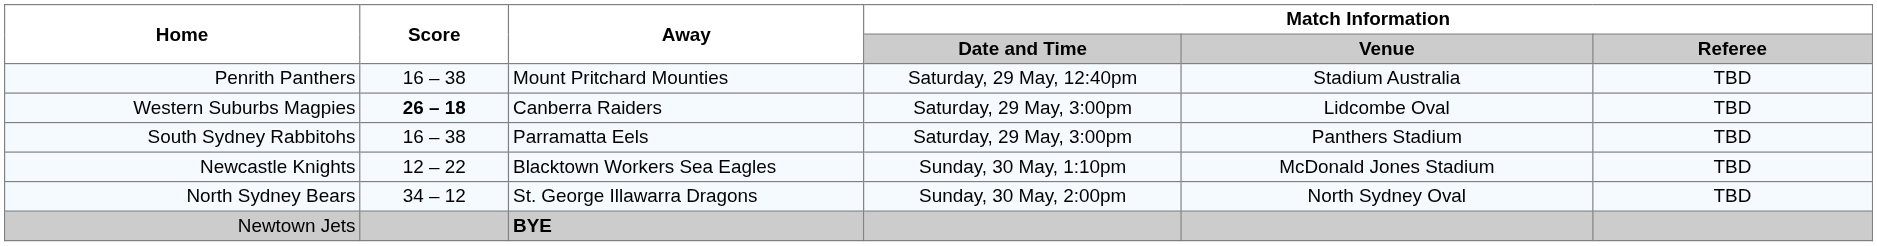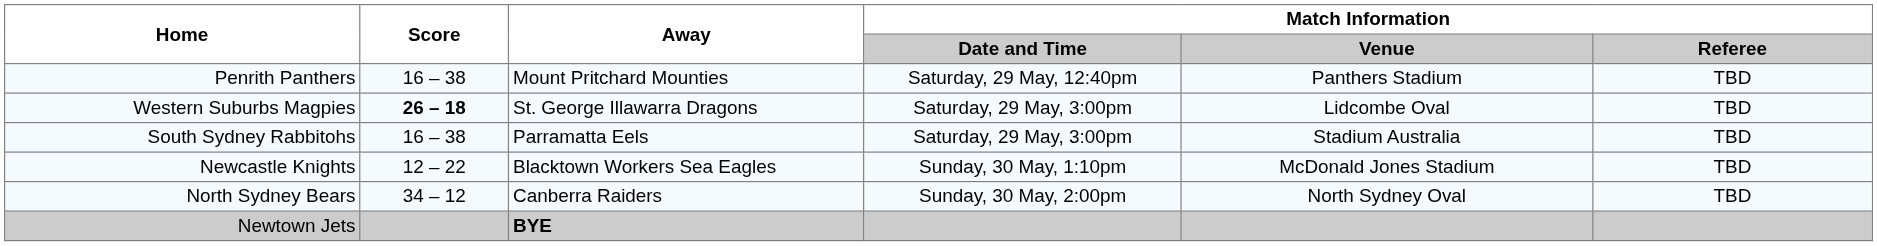Penrith Panthers | Match Information / Venue: Stadium Australia -> Panthers Stadium
Western Suburbs Magpies | Away: Canberra Raiders -> St. George Illawarra Dragons
South Sydney Rabbitohs | Match Information / Venue: Panthers Stadium -> Stadium Australia
North Sydney Bears | Away: St. George Illawarra Dragons -> Canberra Raiders
